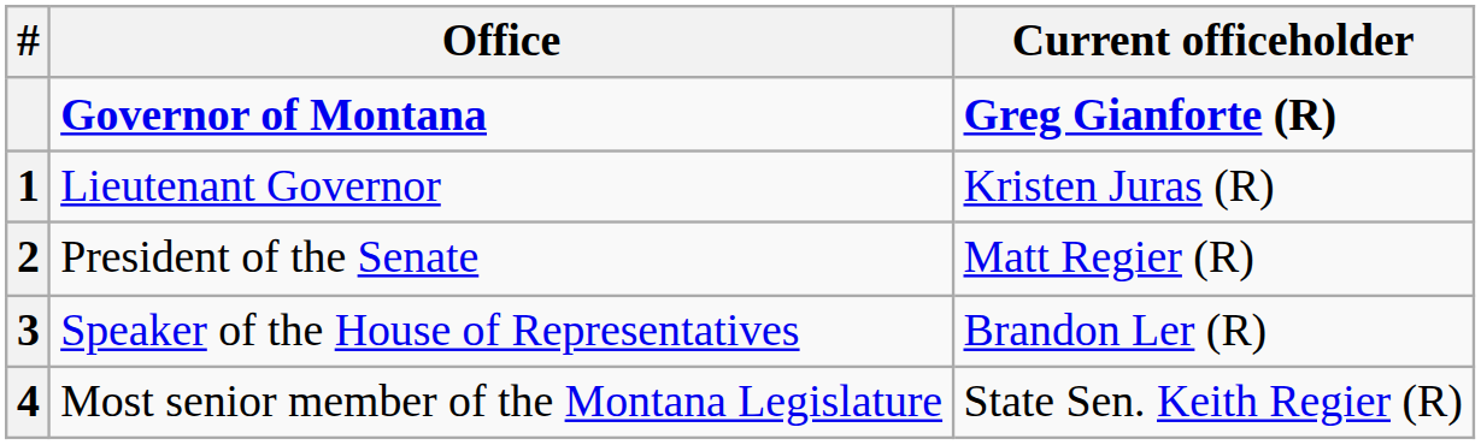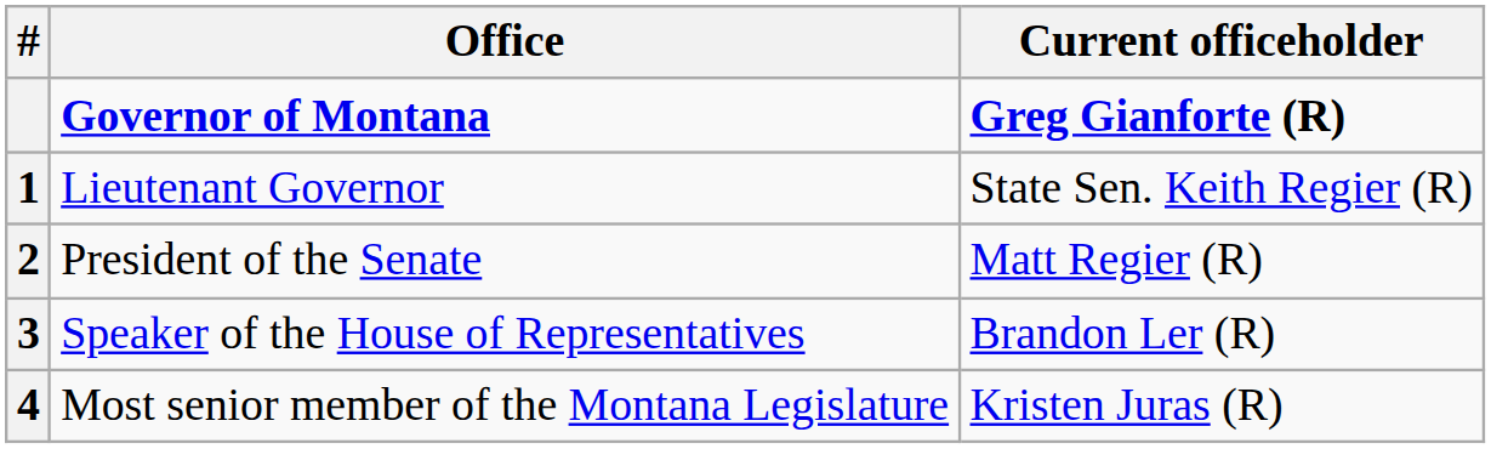Lieutenant Governor | Current officeholder: Kristen Juras (R) -> State Sen. Keith Regier (R)
Most senior member of the Montana Legislature | Current officeholder: State Sen. Keith Regier (R) -> Kristen Juras (R)
